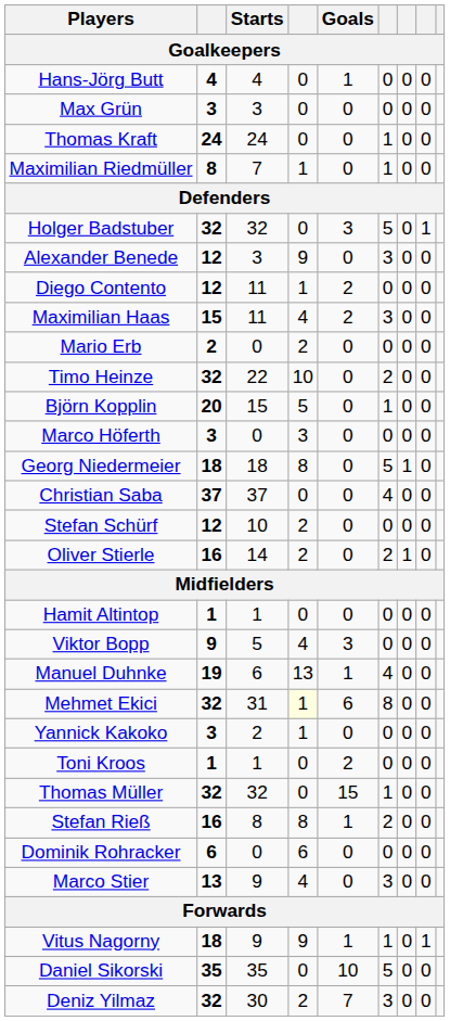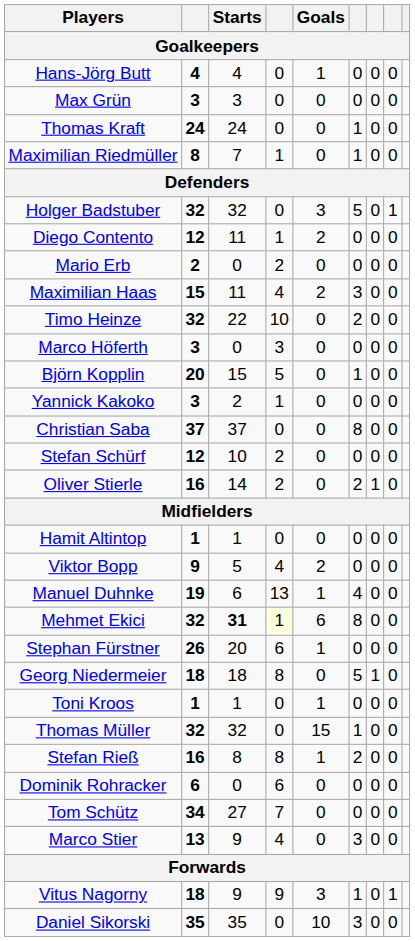- row: Alexander Benede | 12 | 3 | 9 | 0 | 3 | 0 | 0
rows swapped: Mario Erb <-> Maximilian Haas
rows swapped: Marco Höferth <-> Björn Kopplin
rows swapped: Georg Niedermeier <-> Yannick Kakoko
Christian Saba | column 6: 4 -> 8
Viktor Bopp | Goals: 3 -> 2
Mehmet Ekici | Starts: normal -> bold
+ row: Stephan Fürstner | 26 | 20 | 6 | 1 | 0 | 0 | 0
Toni Kroos | Goals: 2 -> 1
+ row: Tom Schütz | 34 | 27 | 7 | 0 | 0 | 0 | 0
Vitus Nagorny | Goals: 1 -> 3
Daniel Sikorski | column 6: 5 -> 3
- row: Deniz Yilmaz | 32 | 30 | 2 | 7 | 3 | 0 | 0
